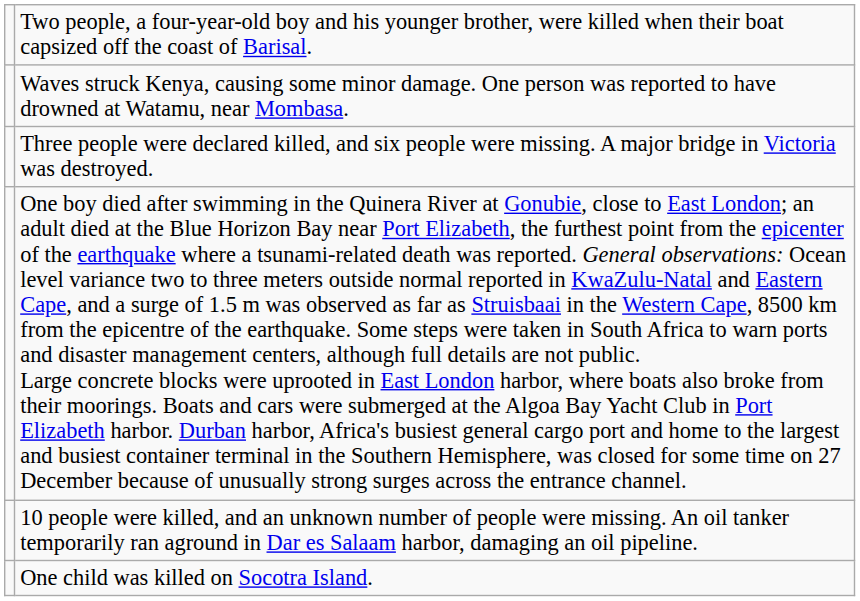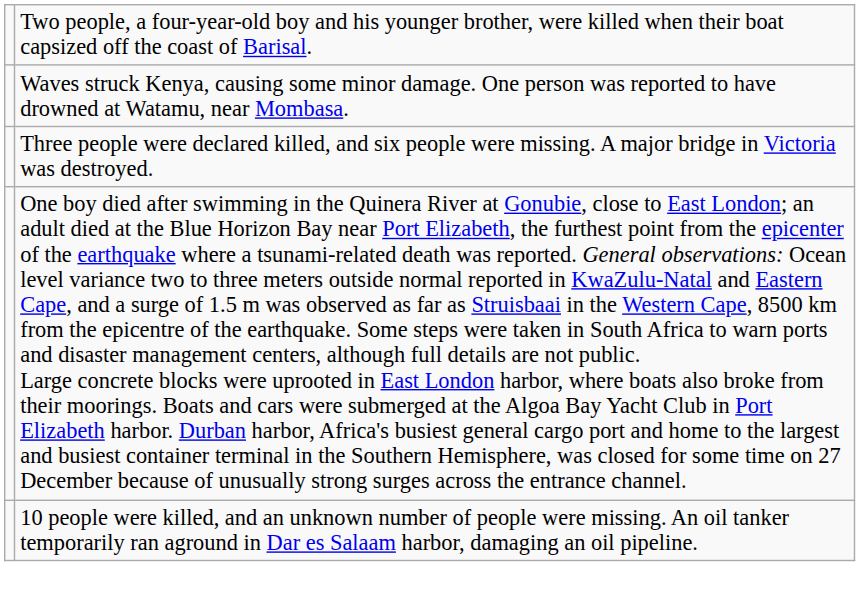- row: One child was killed on Socotra Island.
